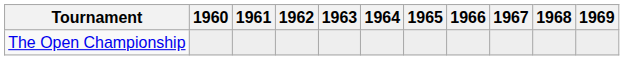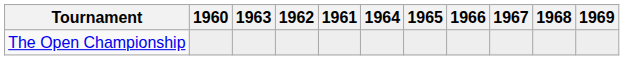columns swapped: 1961 <-> 1963
